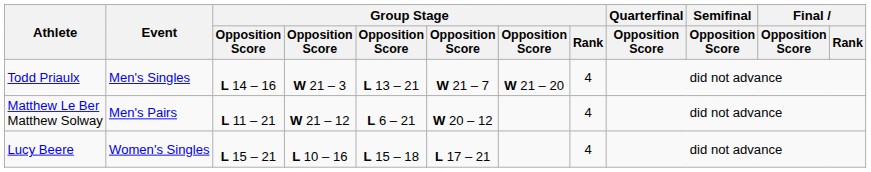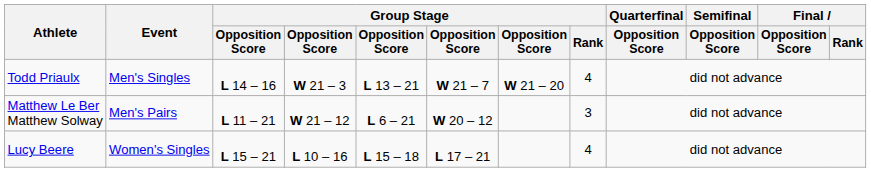Matthew Le Ber Matthew Solway | Group Stage / Rank: 4 -> 3
